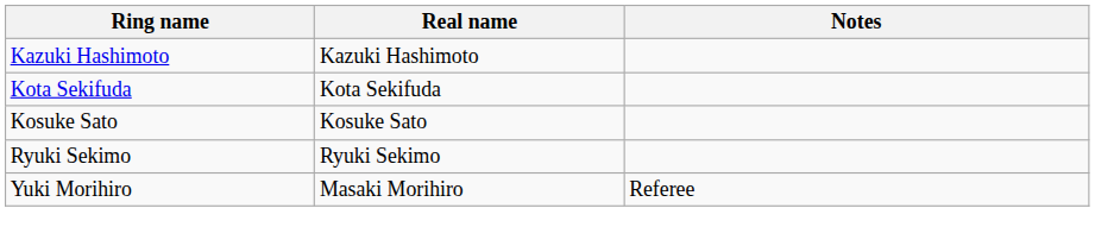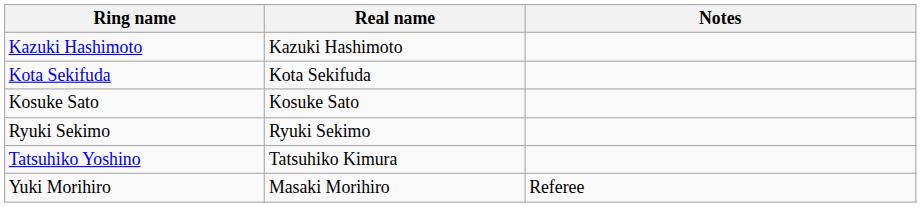+ row: Tatsuhiko Yoshino | Tatsuhiko Kimura
